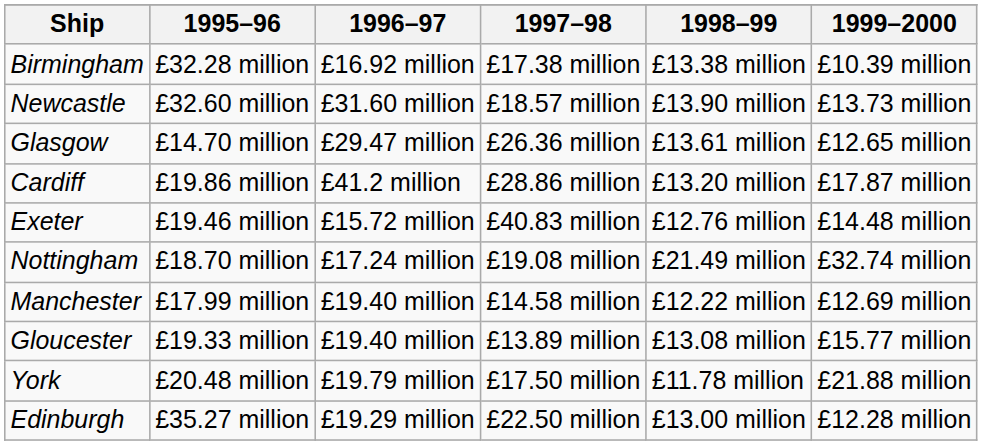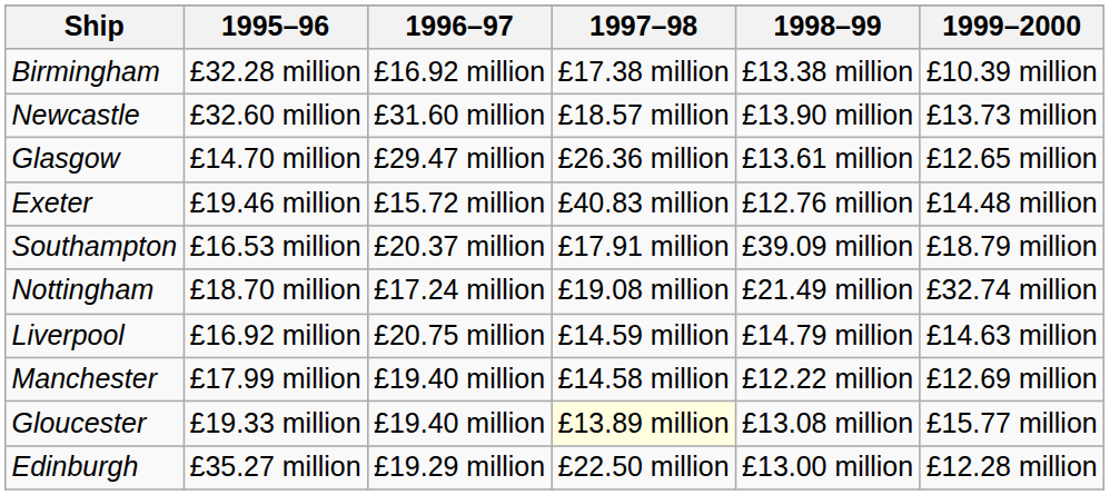- row: Cardiff | £19.86 million | £41.2 million | £28.86 million | £13.20 million | £17.87 million
+ row: Southampton | £16.53 million | £20.37 million | £17.91 million | £39.09 million | £18.79 million
+ row: Liverpool | £16.92 million | £20.75 million | £14.59 million | £14.79 million | £14.63 million
Gloucester | 1997–98: no background -> lightyellow background
- row: York | £20.48 million | £19.79 million | £17.50 million | £11.78 million | £21.88 million
